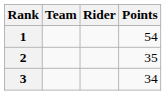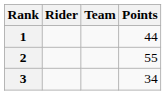columns swapped: Rider <-> Team
1 | Points: 54 -> 44
2 | Points: 35 -> 55
